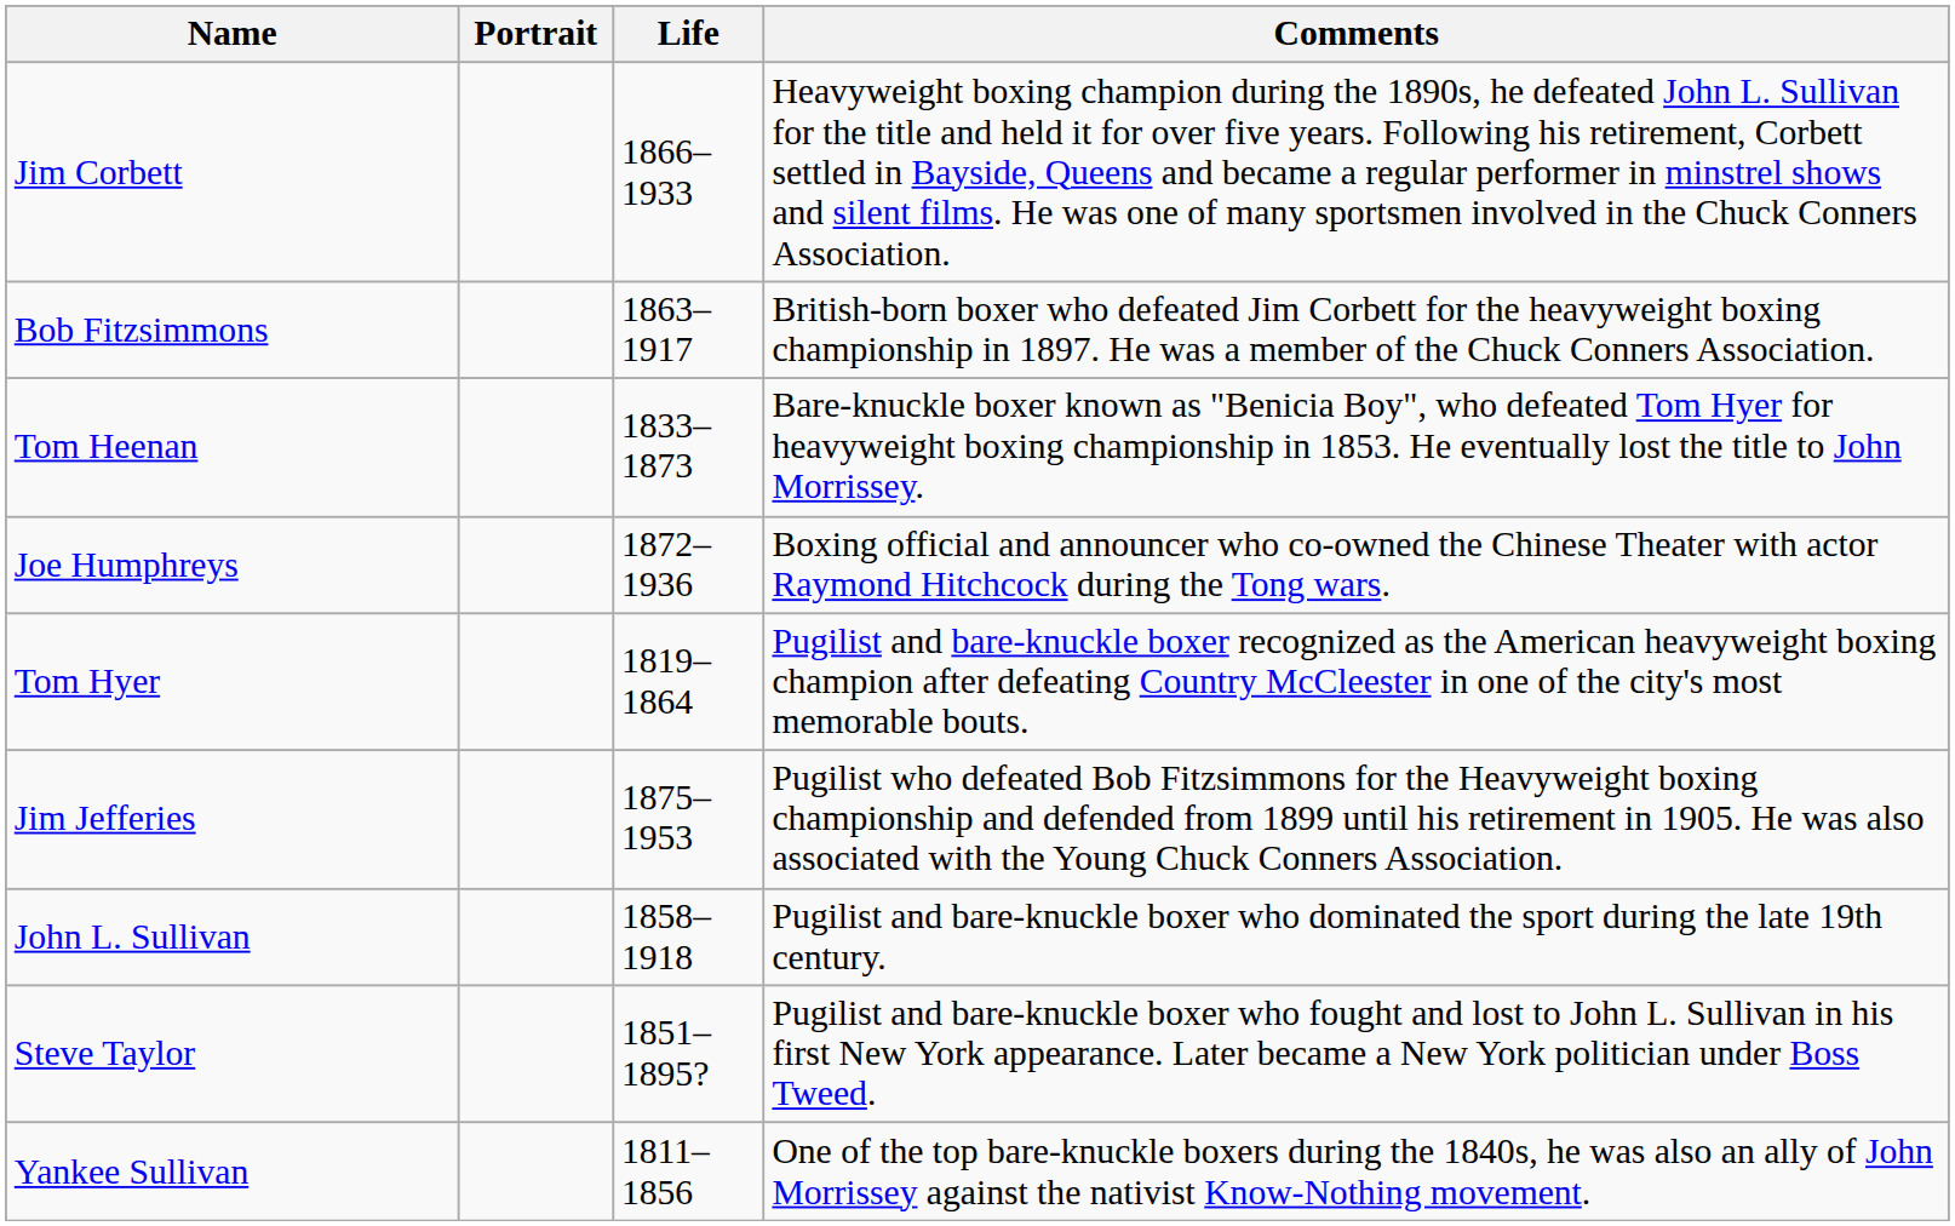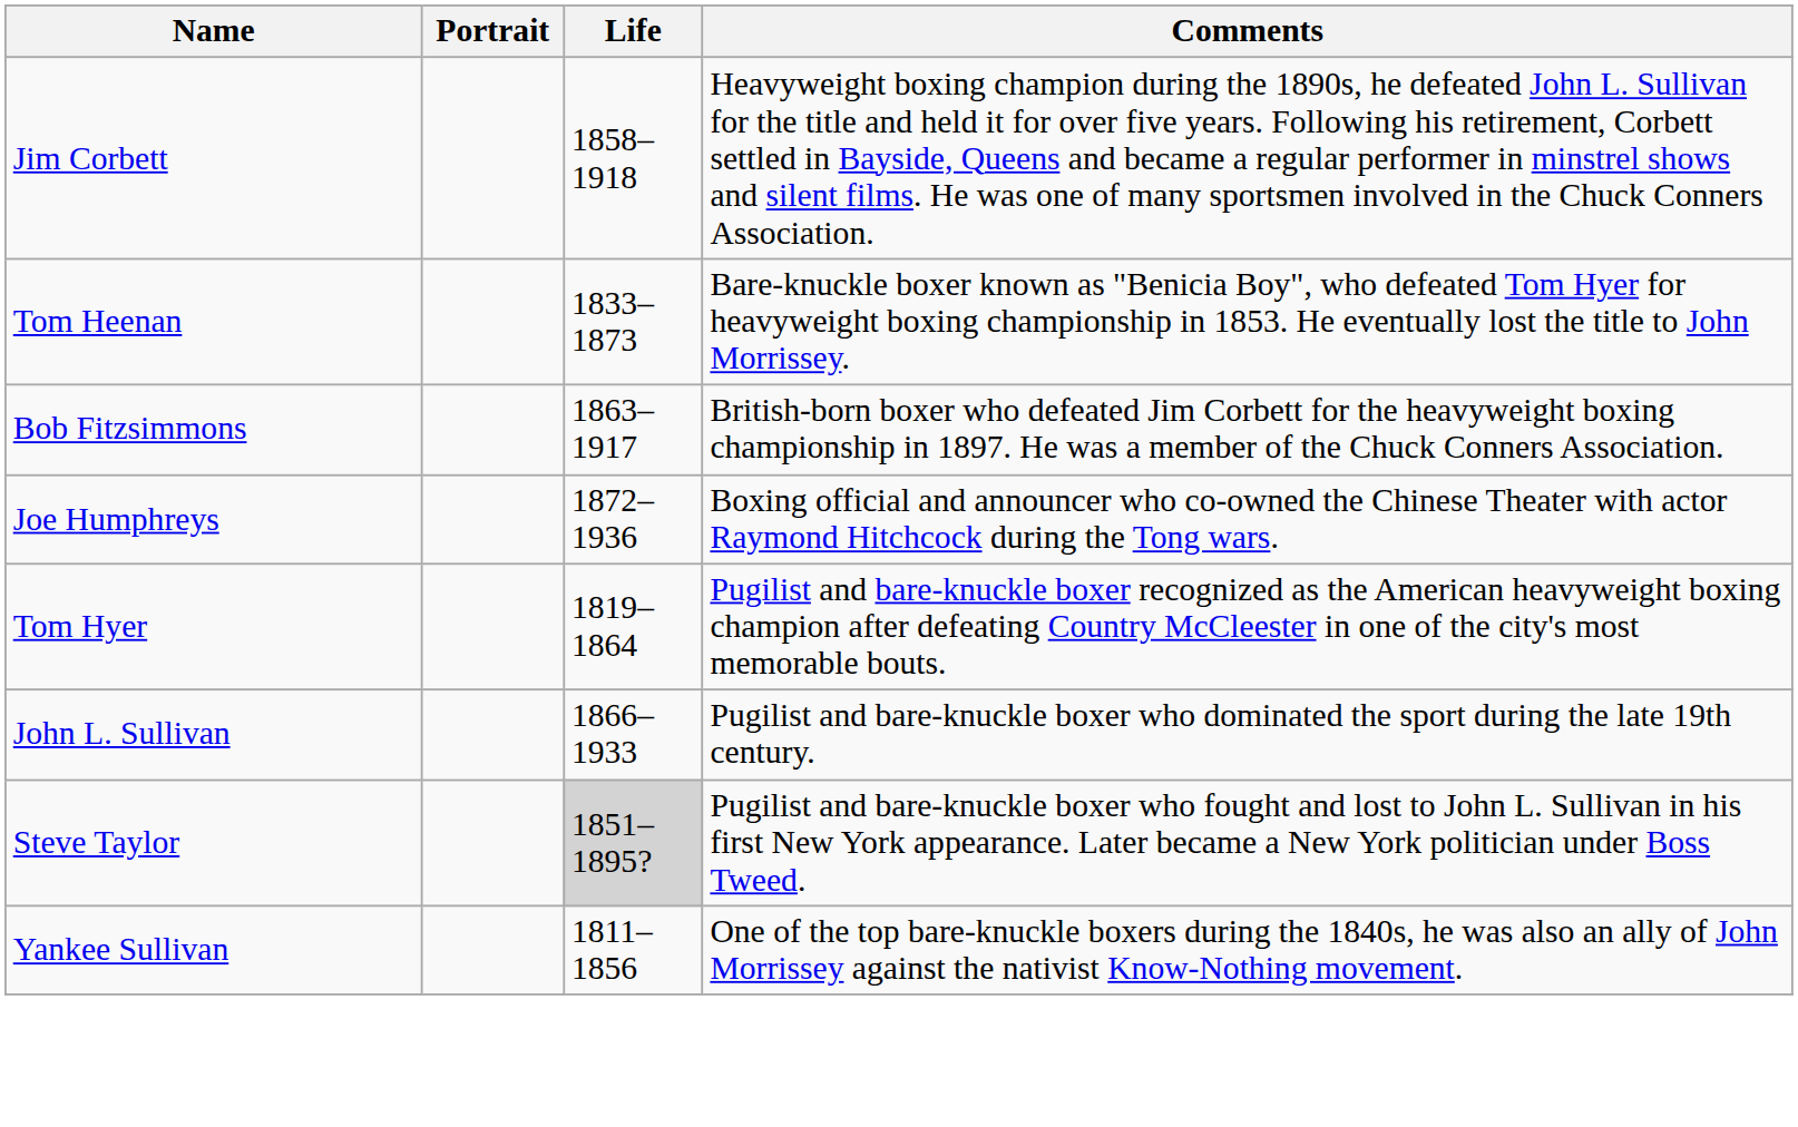Jim Corbett | Life: 1866–1933 -> 1858–1918
rows swapped: Bob Fitzsimmons <-> Tom Heenan
- row: Jim Jefferies | 1875–1953 | Pugilist who defeated Bob Fitzsimmons for the Heavyweight boxing championship and defended from 1899 until his retirement in 1905. He was also associated with the Young Chuck Conners Association.
John L. Sullivan | Life: 1858–1918 -> 1866–1933
Steve Taylor | Life: no background -> lightgrey background
